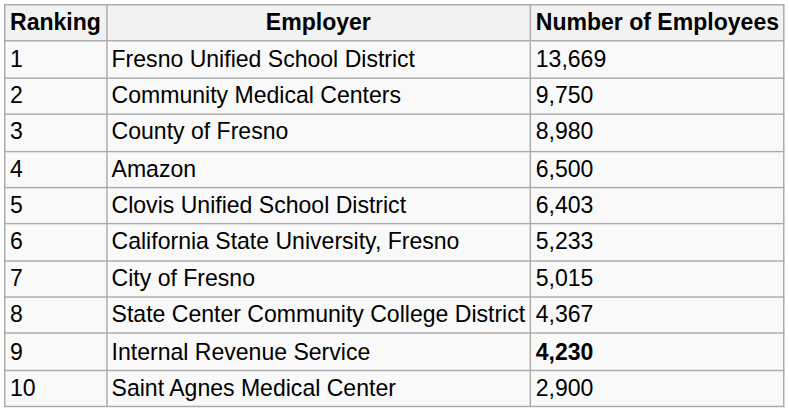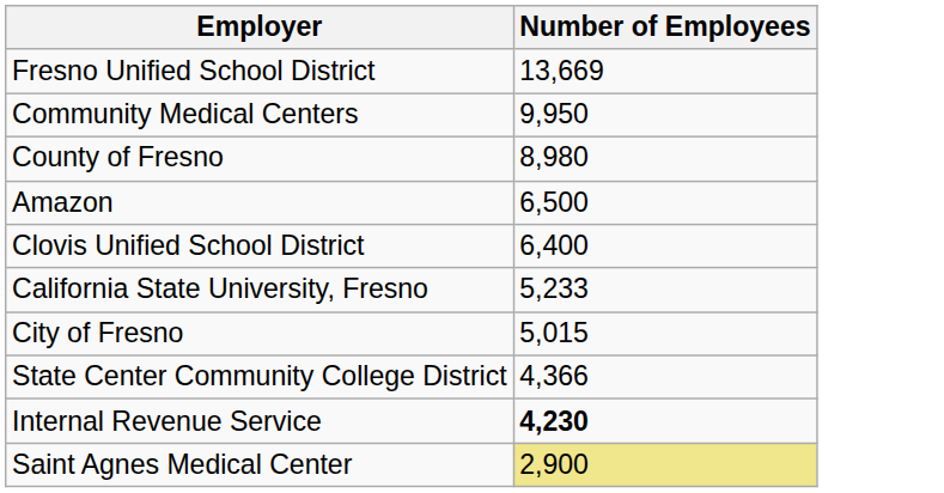- column: Ranking | 1 | 2 | 3 | 4 | 5 | 6 | 7 | 8 | 9 | 10
Community Medical Centers | Number of Employees: 9,750 -> 9,950
Clovis Unified School District | Number of Employees: 6,403 -> 6,400
State Center Community College District | Number of Employees: 4,367 -> 4,366
Saint Agnes Medical Center | Number of Employees: no background -> khaki background
